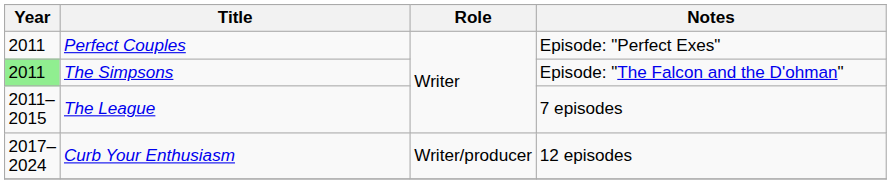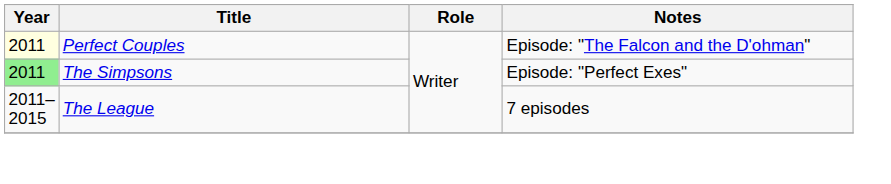Perfect Couples | Year: no background -> lightyellow background
Perfect Couples | Notes: Episode: "Perfect Exes" -> Episode: "The Falcon and the D'ohman"
The Simpsons | Notes: Episode: "The Falcon and the D'ohman" -> Episode: "Perfect Exes"
- row: 2017–2024 | Curb Your Enthusiasm | Writer/producer | 12 episodes
